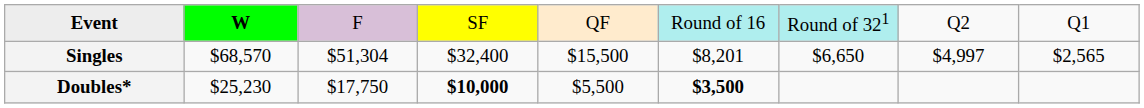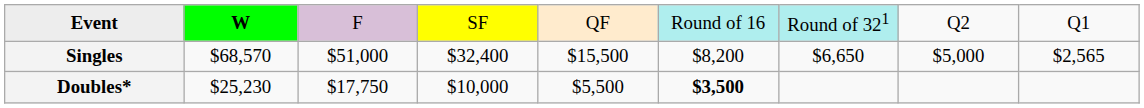Singles | column 3: $51,304 -> $51,000
Singles | column 6: $8,201 -> $8,200
Singles | column 8: $4,997 -> $5,000
Doubles* | column 4: bold -> normal
